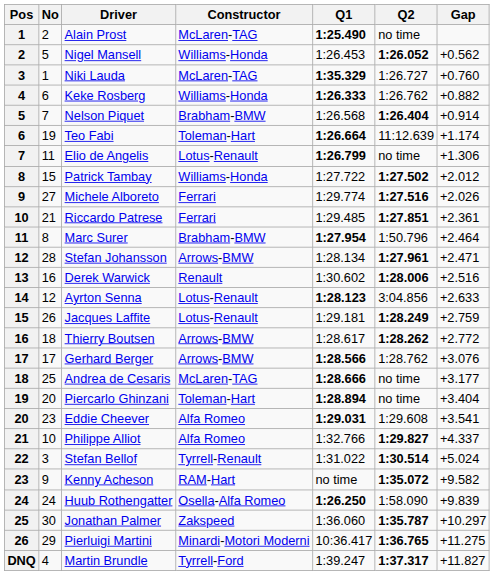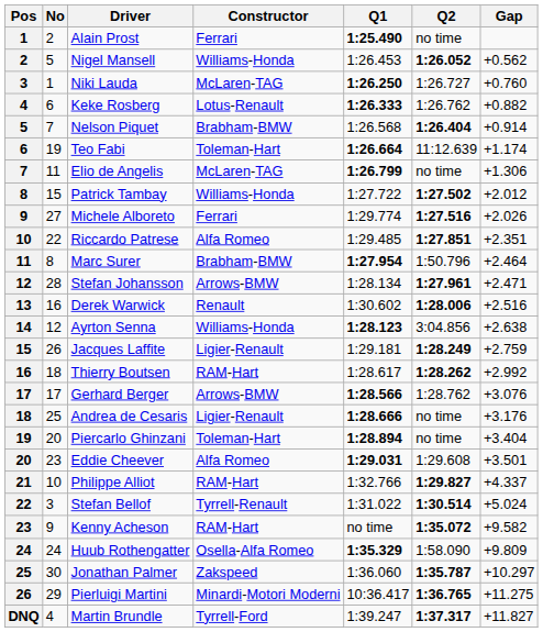Alain Prost | Constructor: McLaren-TAG -> Ferrari
Niki Lauda | Q1: 1:35.329 -> 1:26.250
Keke Rosberg | Constructor: Williams-Honda -> Lotus-Renault
Elio de Angelis | Constructor: Lotus-Renault -> McLaren-TAG
Riccardo Patrese | No: 21 -> 22
Riccardo Patrese | Constructor: Ferrari -> Alfa Romeo
Riccardo Patrese | Gap: +2.361 -> +2.351
Ayrton Senna | Constructor: Lotus-Renault -> Williams-Honda
Ayrton Senna | Gap: +2.633 -> +2.638
Jacques Laffite | Constructor: Lotus-Renault -> Ligier-Renault
Thierry Boutsen | Constructor: Arrows-BMW -> RAM-Hart
Thierry Boutsen | Gap: +2.772 -> +2.992
Andrea de Cesaris | Constructor: McLaren-TAG -> Ligier-Renault
Andrea de Cesaris | Gap: +3.177 -> +3.176
Eddie Cheever | Gap: +3.541 -> +3.501
Philippe Alliot | Constructor: Alfa Romeo -> RAM-Hart
Huub Rothengatter | Q1: 1:26.250 -> 1:35.329
Huub Rothengatter | Gap: +9.839 -> +9.809
